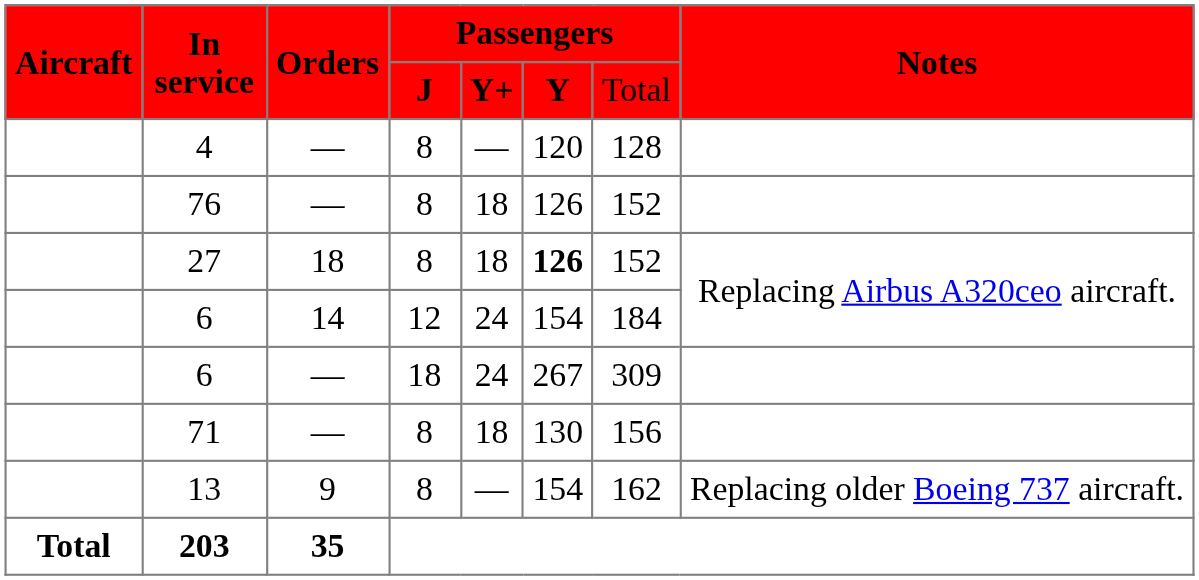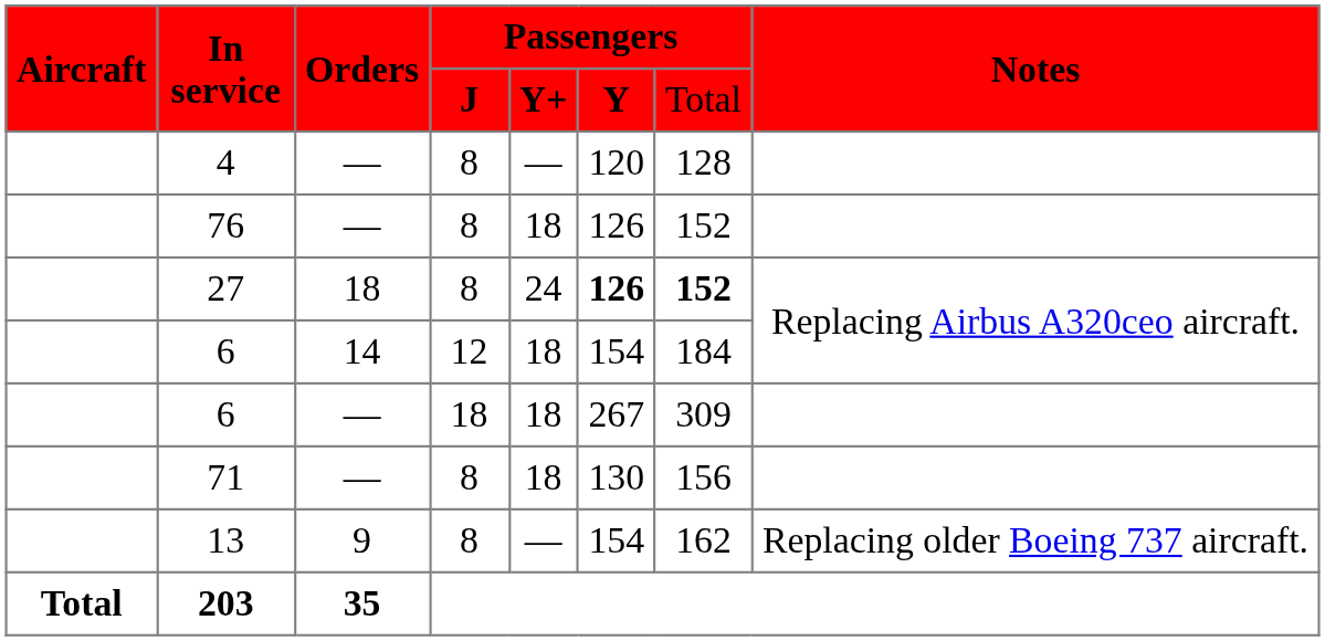27 | column 5: 18 -> 24
27 | column 7: normal -> bold
6 / 14 | column 5: 24 -> 18
6 / — | column 5: 24 -> 18
